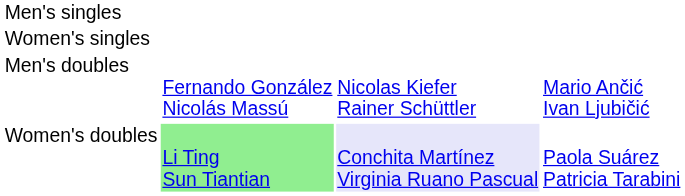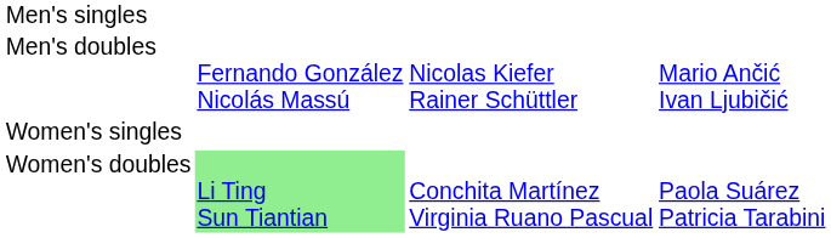rows swapped: Women's singles <-> Men's doubles
Women's doubles | column 3: lavender background -> no background
